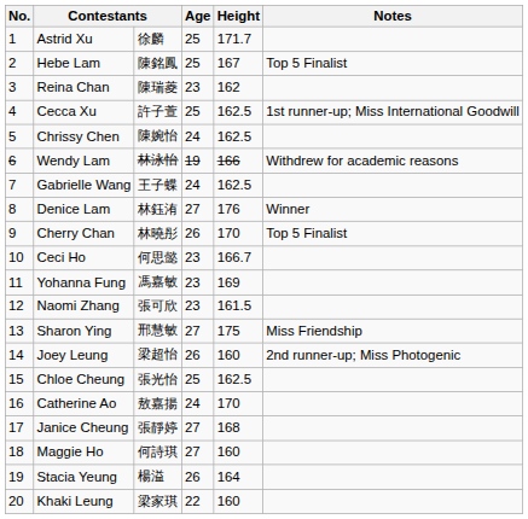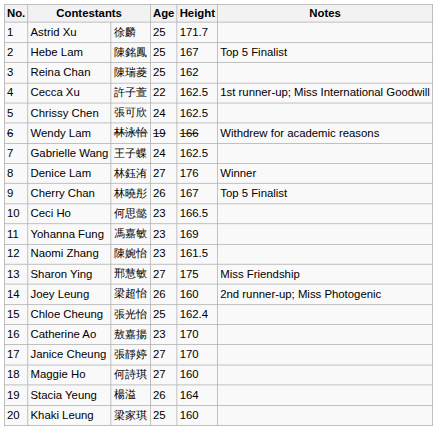Reina Chan | Age: 23 -> 25
Cecca Xu | Age: 25 -> 22
Chrissy Chen | column 3: 陳婉怡 -> 張可欣
Cherry Chan | Height: 170 -> 167
Ceci Ho | Height: 166.7 -> 166.5
Naomi Zhang | column 3: 張可欣 -> 陳婉怡
Chloe Cheung | Height: 162.5 -> 162.4
Catherine Ao | Age: 24 -> 23
Janice Cheung | Height: 168 -> 170
Khaki Leung | Age: 22 -> 25
